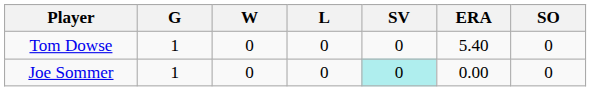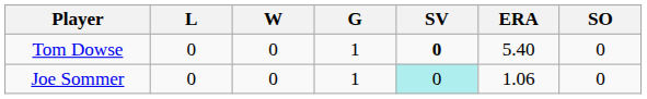columns swapped: G <-> L
Tom Dowse | SV: normal -> bold
Joe Sommer | ERA: 0.00 -> 1.06
